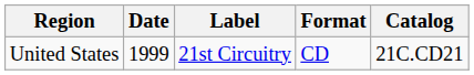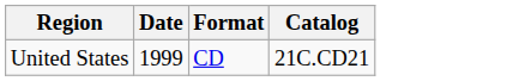- column: Label | 21st Circuitry
